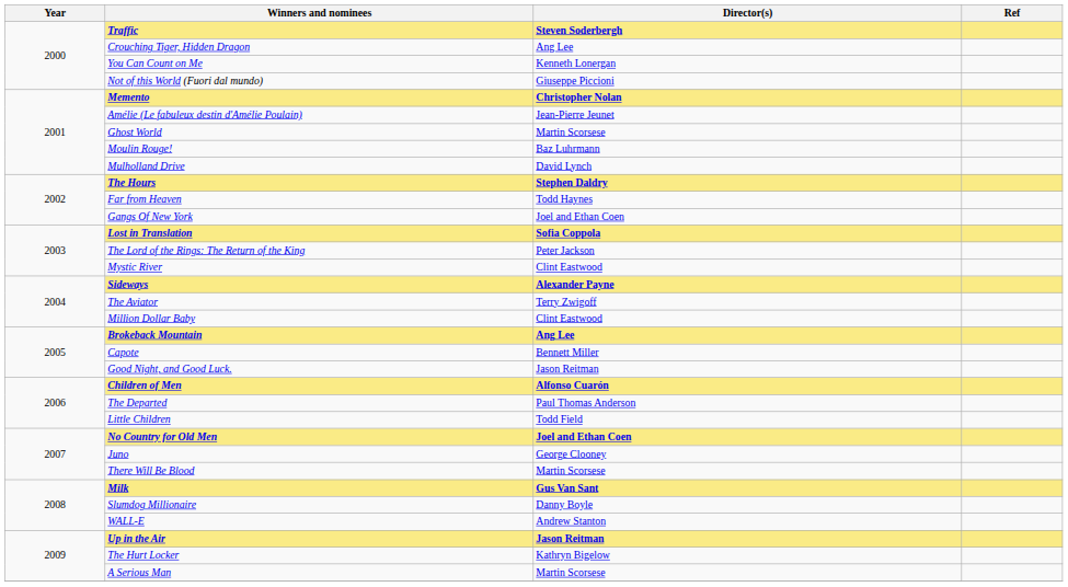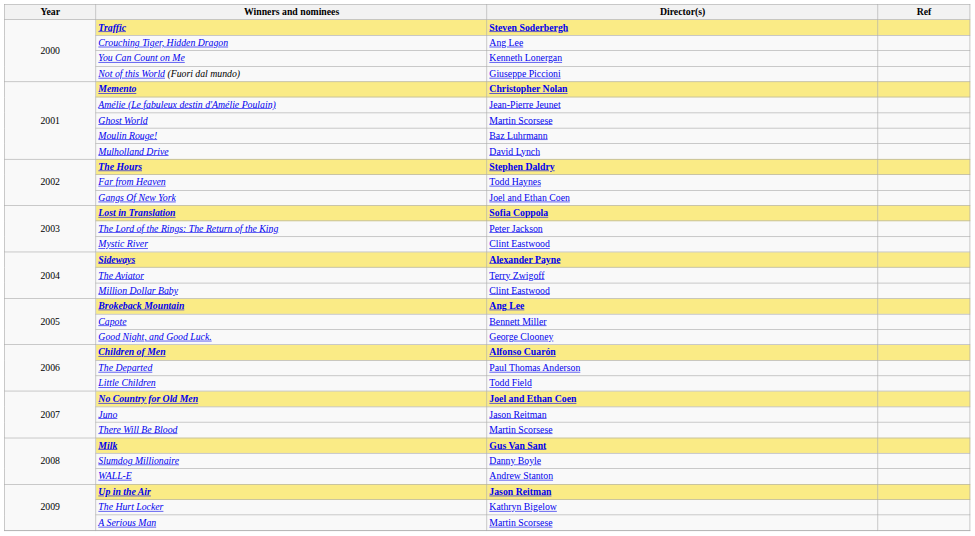Good Night, and Good Luck. | Director(s): Jason Reitman -> George Clooney
Juno | Director(s): George Clooney -> Jason Reitman
